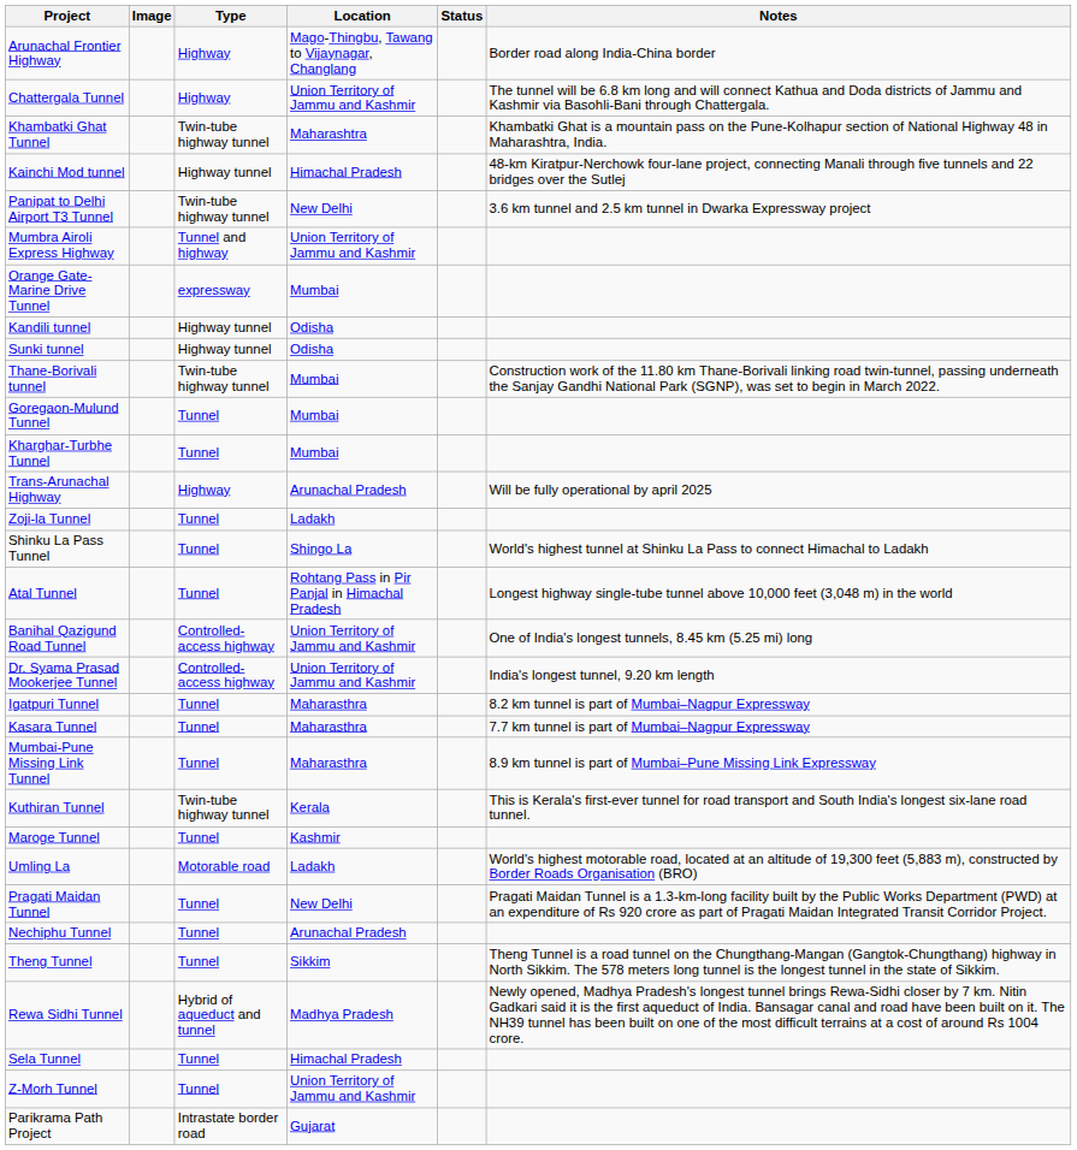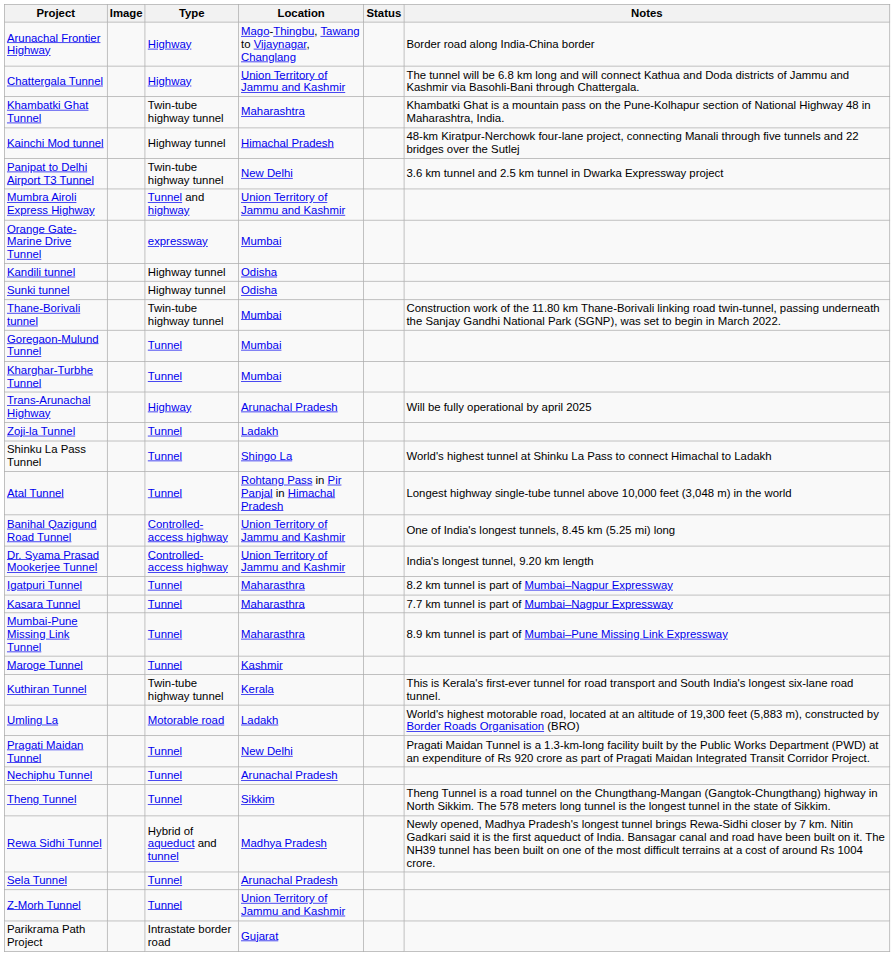rows swapped: Kuthiran Tunnel <-> Maroge Tunnel
Sela Tunnel | Location: Himachal Pradesh -> Arunachal Pradesh
